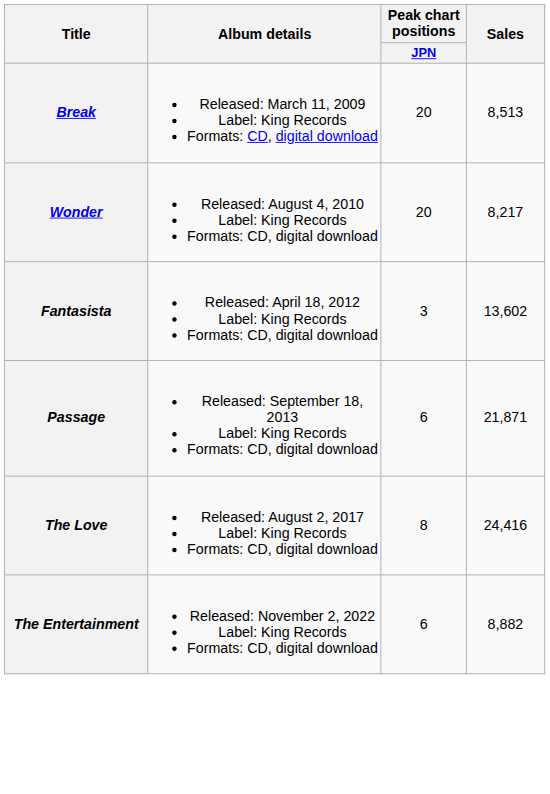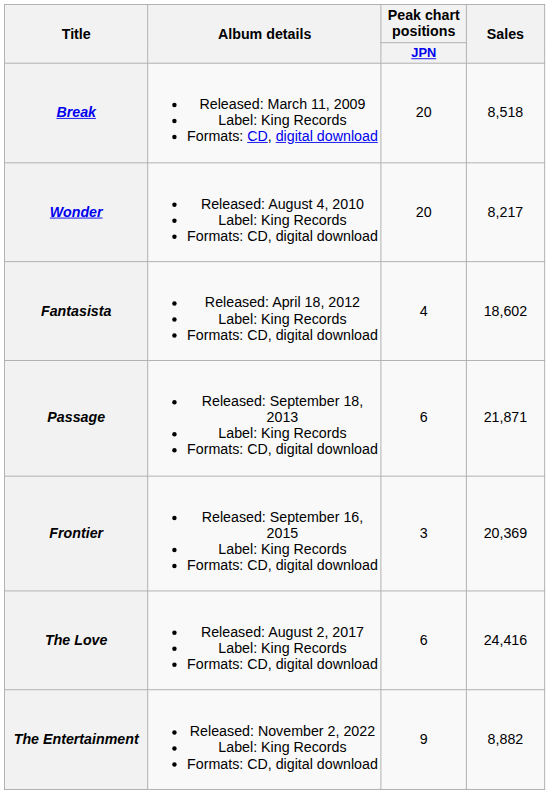Break | Sales: 8,513 -> 8,518
Fantasista | Peak chart positions / JPN: 3 -> 4
Fantasista | Sales: 13,602 -> 18,602
+ row: Frontier | Released: September 16, 2015 Label: King Records Formats: CD, digital download | 3 | 20,369
The Love | Peak chart positions / JPN: 8 -> 6
The Entertainment | Peak chart positions / JPN: 6 -> 9
